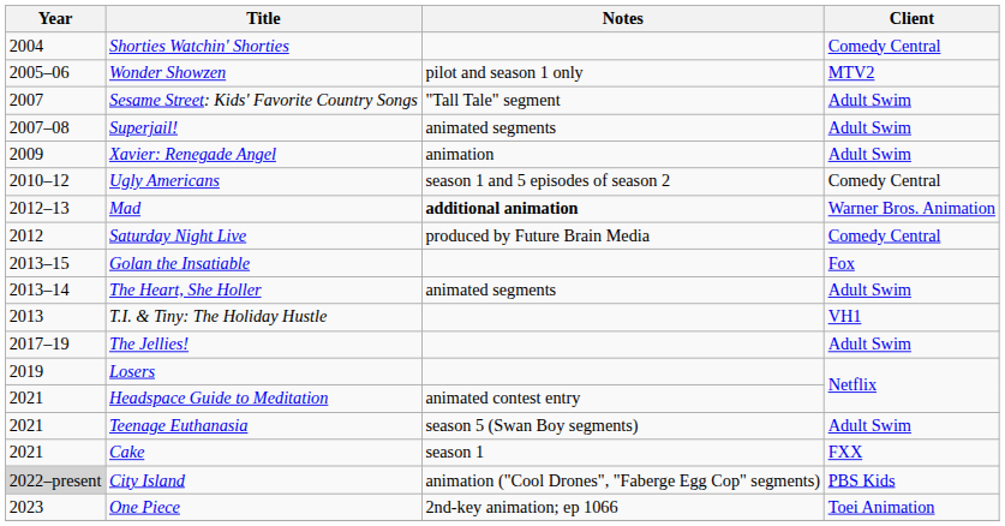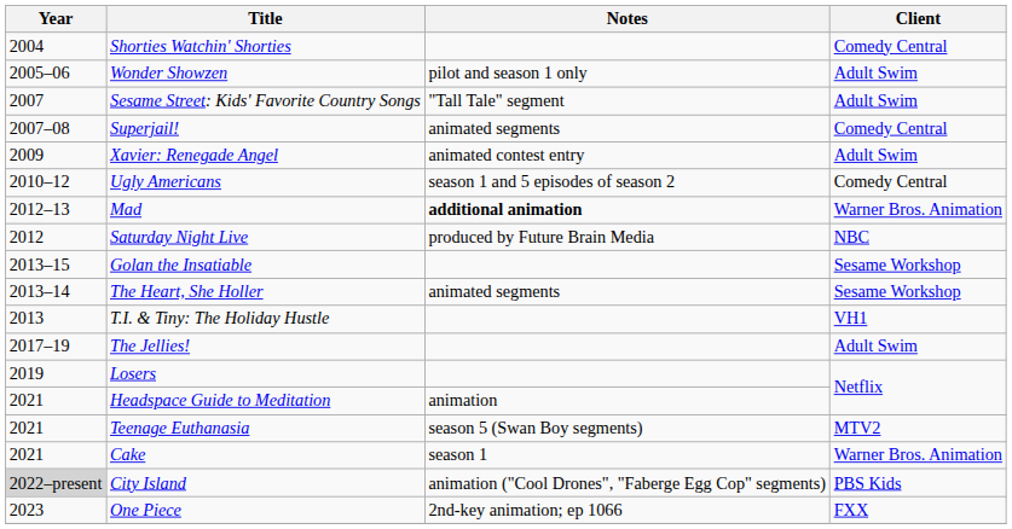Wonder Showzen | Client: MTV2 -> Adult Swim
Superjail! | Client: Adult Swim -> Comedy Central
Xavier: Renegade Angel | Notes: animation -> animated contest entry
Saturday Night Live | Client: Comedy Central -> NBC
Golan the Insatiable | Client: Fox -> Sesame Workshop
The Heart, She Holler | Client: Adult Swim -> Sesame Workshop
Headspace Guide to Meditation | Notes: animated contest entry -> animation
Teenage Euthanasia | Client: Adult Swim -> MTV2
Cake | Client: FXX -> Warner Bros. Animation
One Piece | Client: Toei Animation -> FXX
